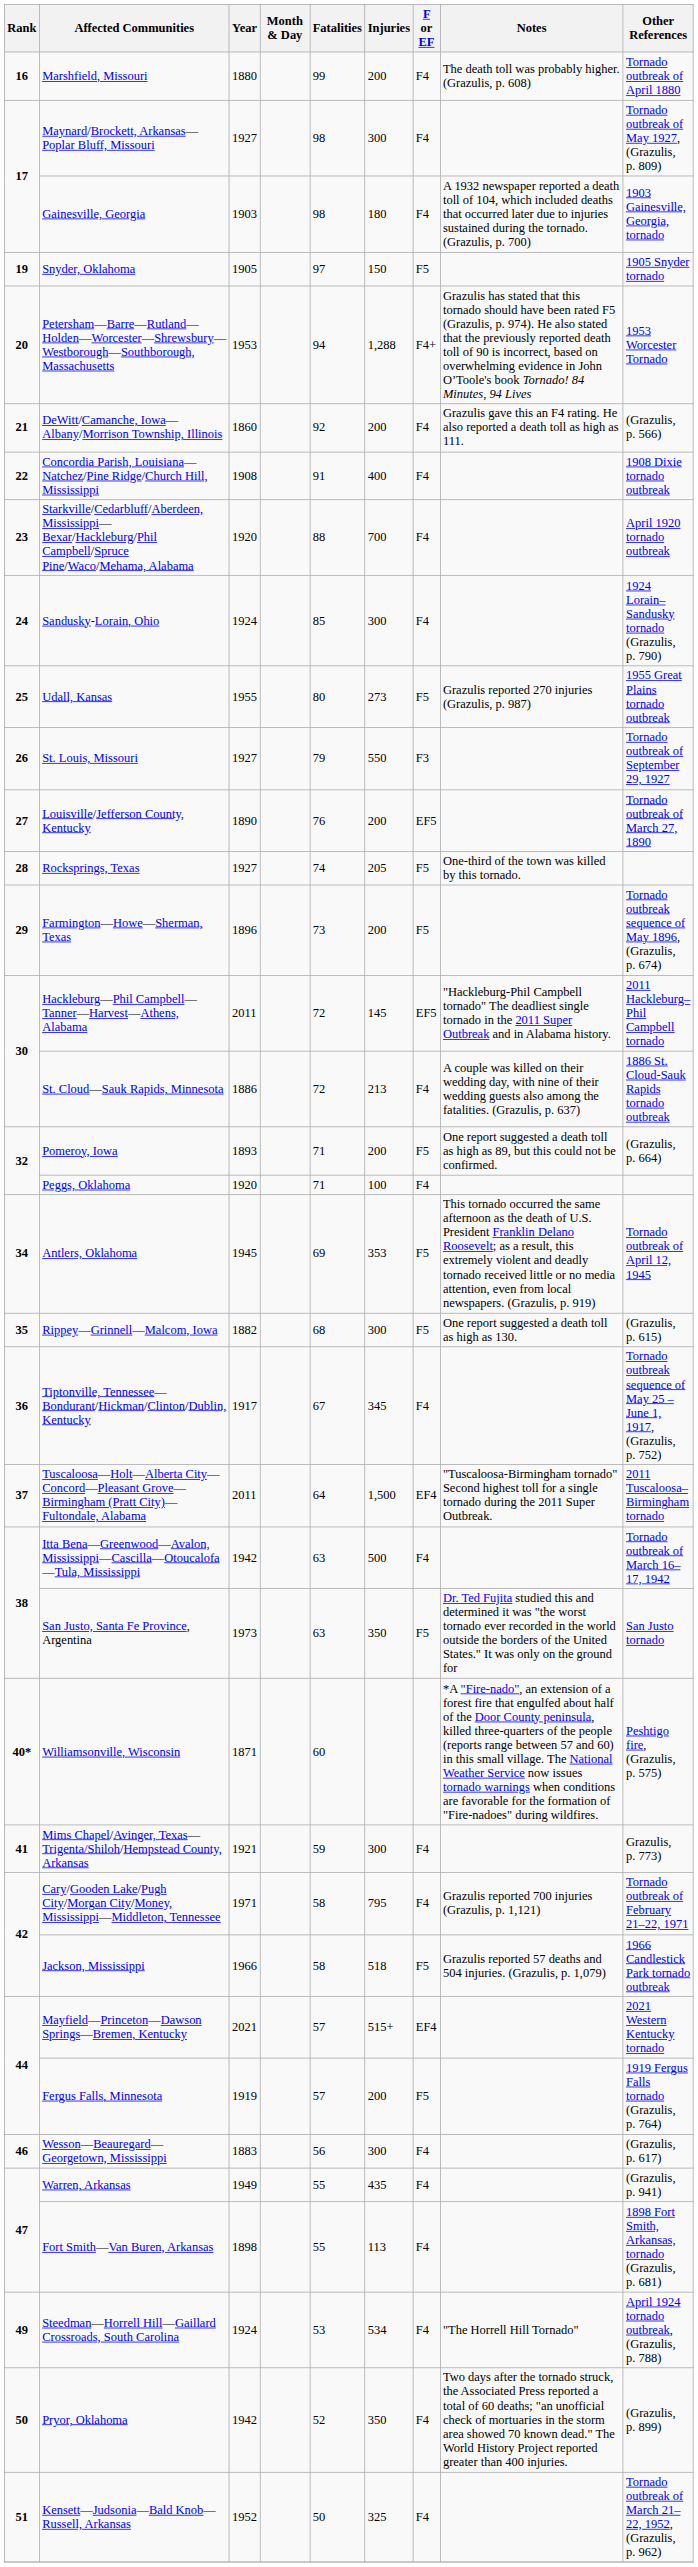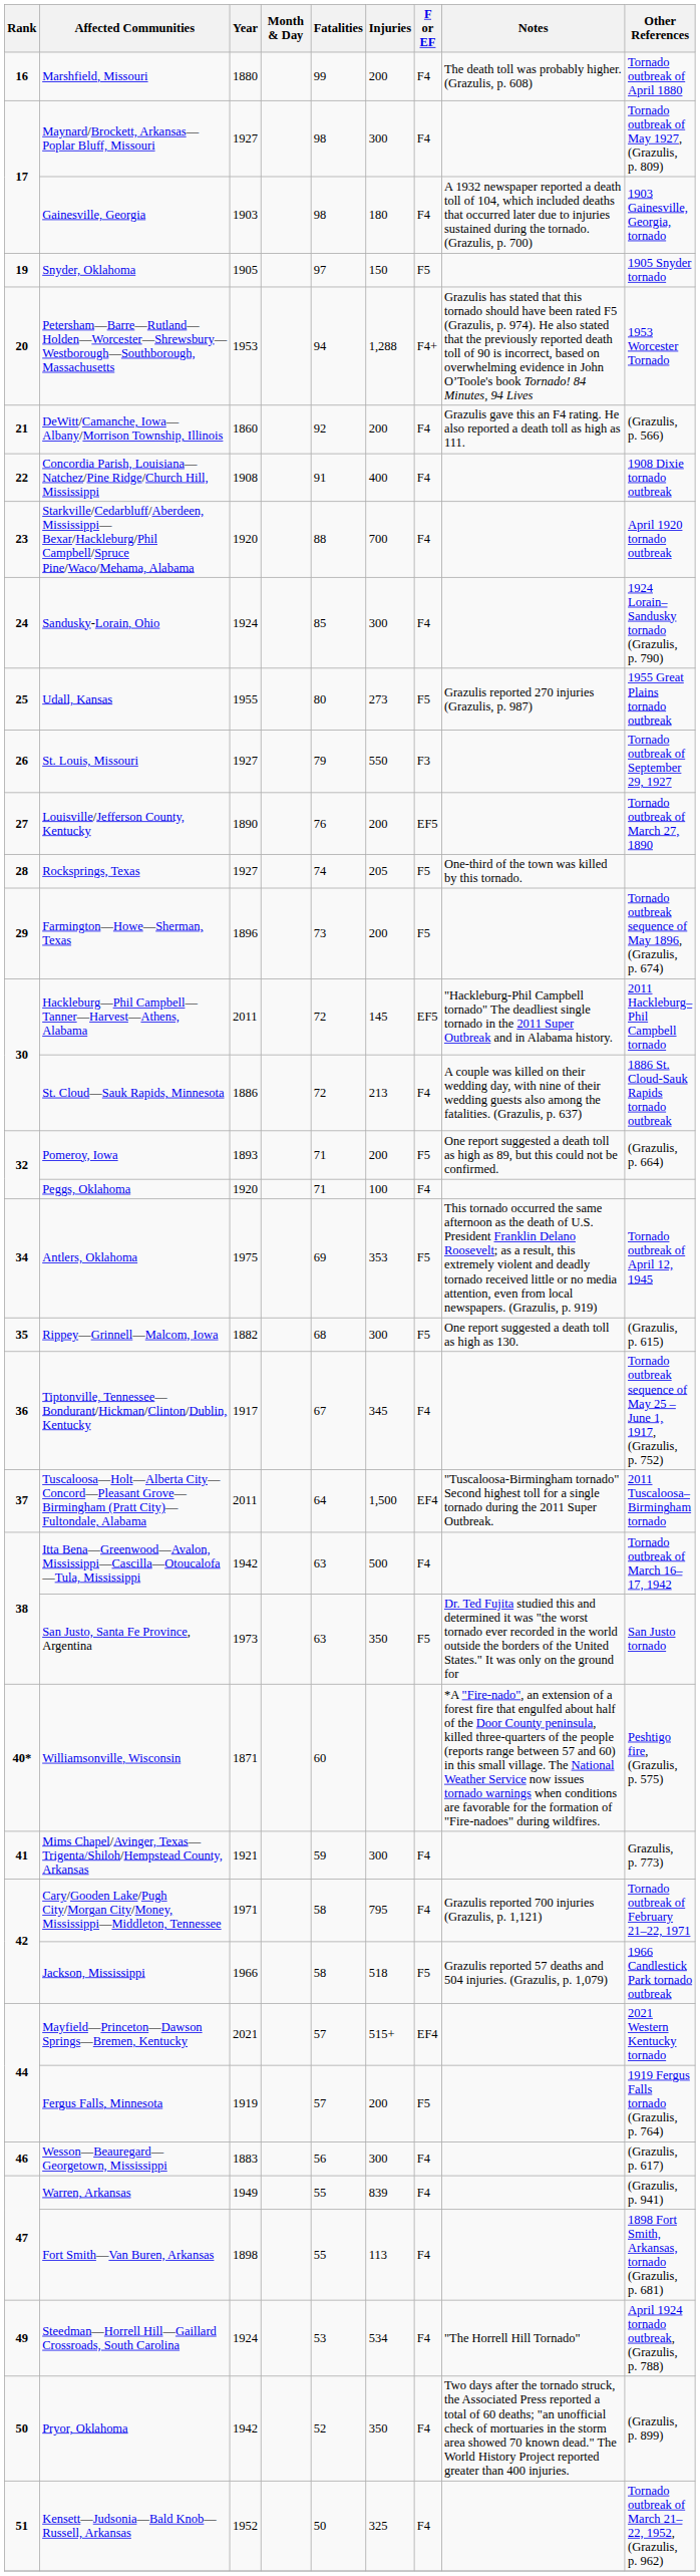Antlers, Oklahoma | Year: 1945 -> 1975
Warren, Arkansas | Injuries: 435 -> 839
